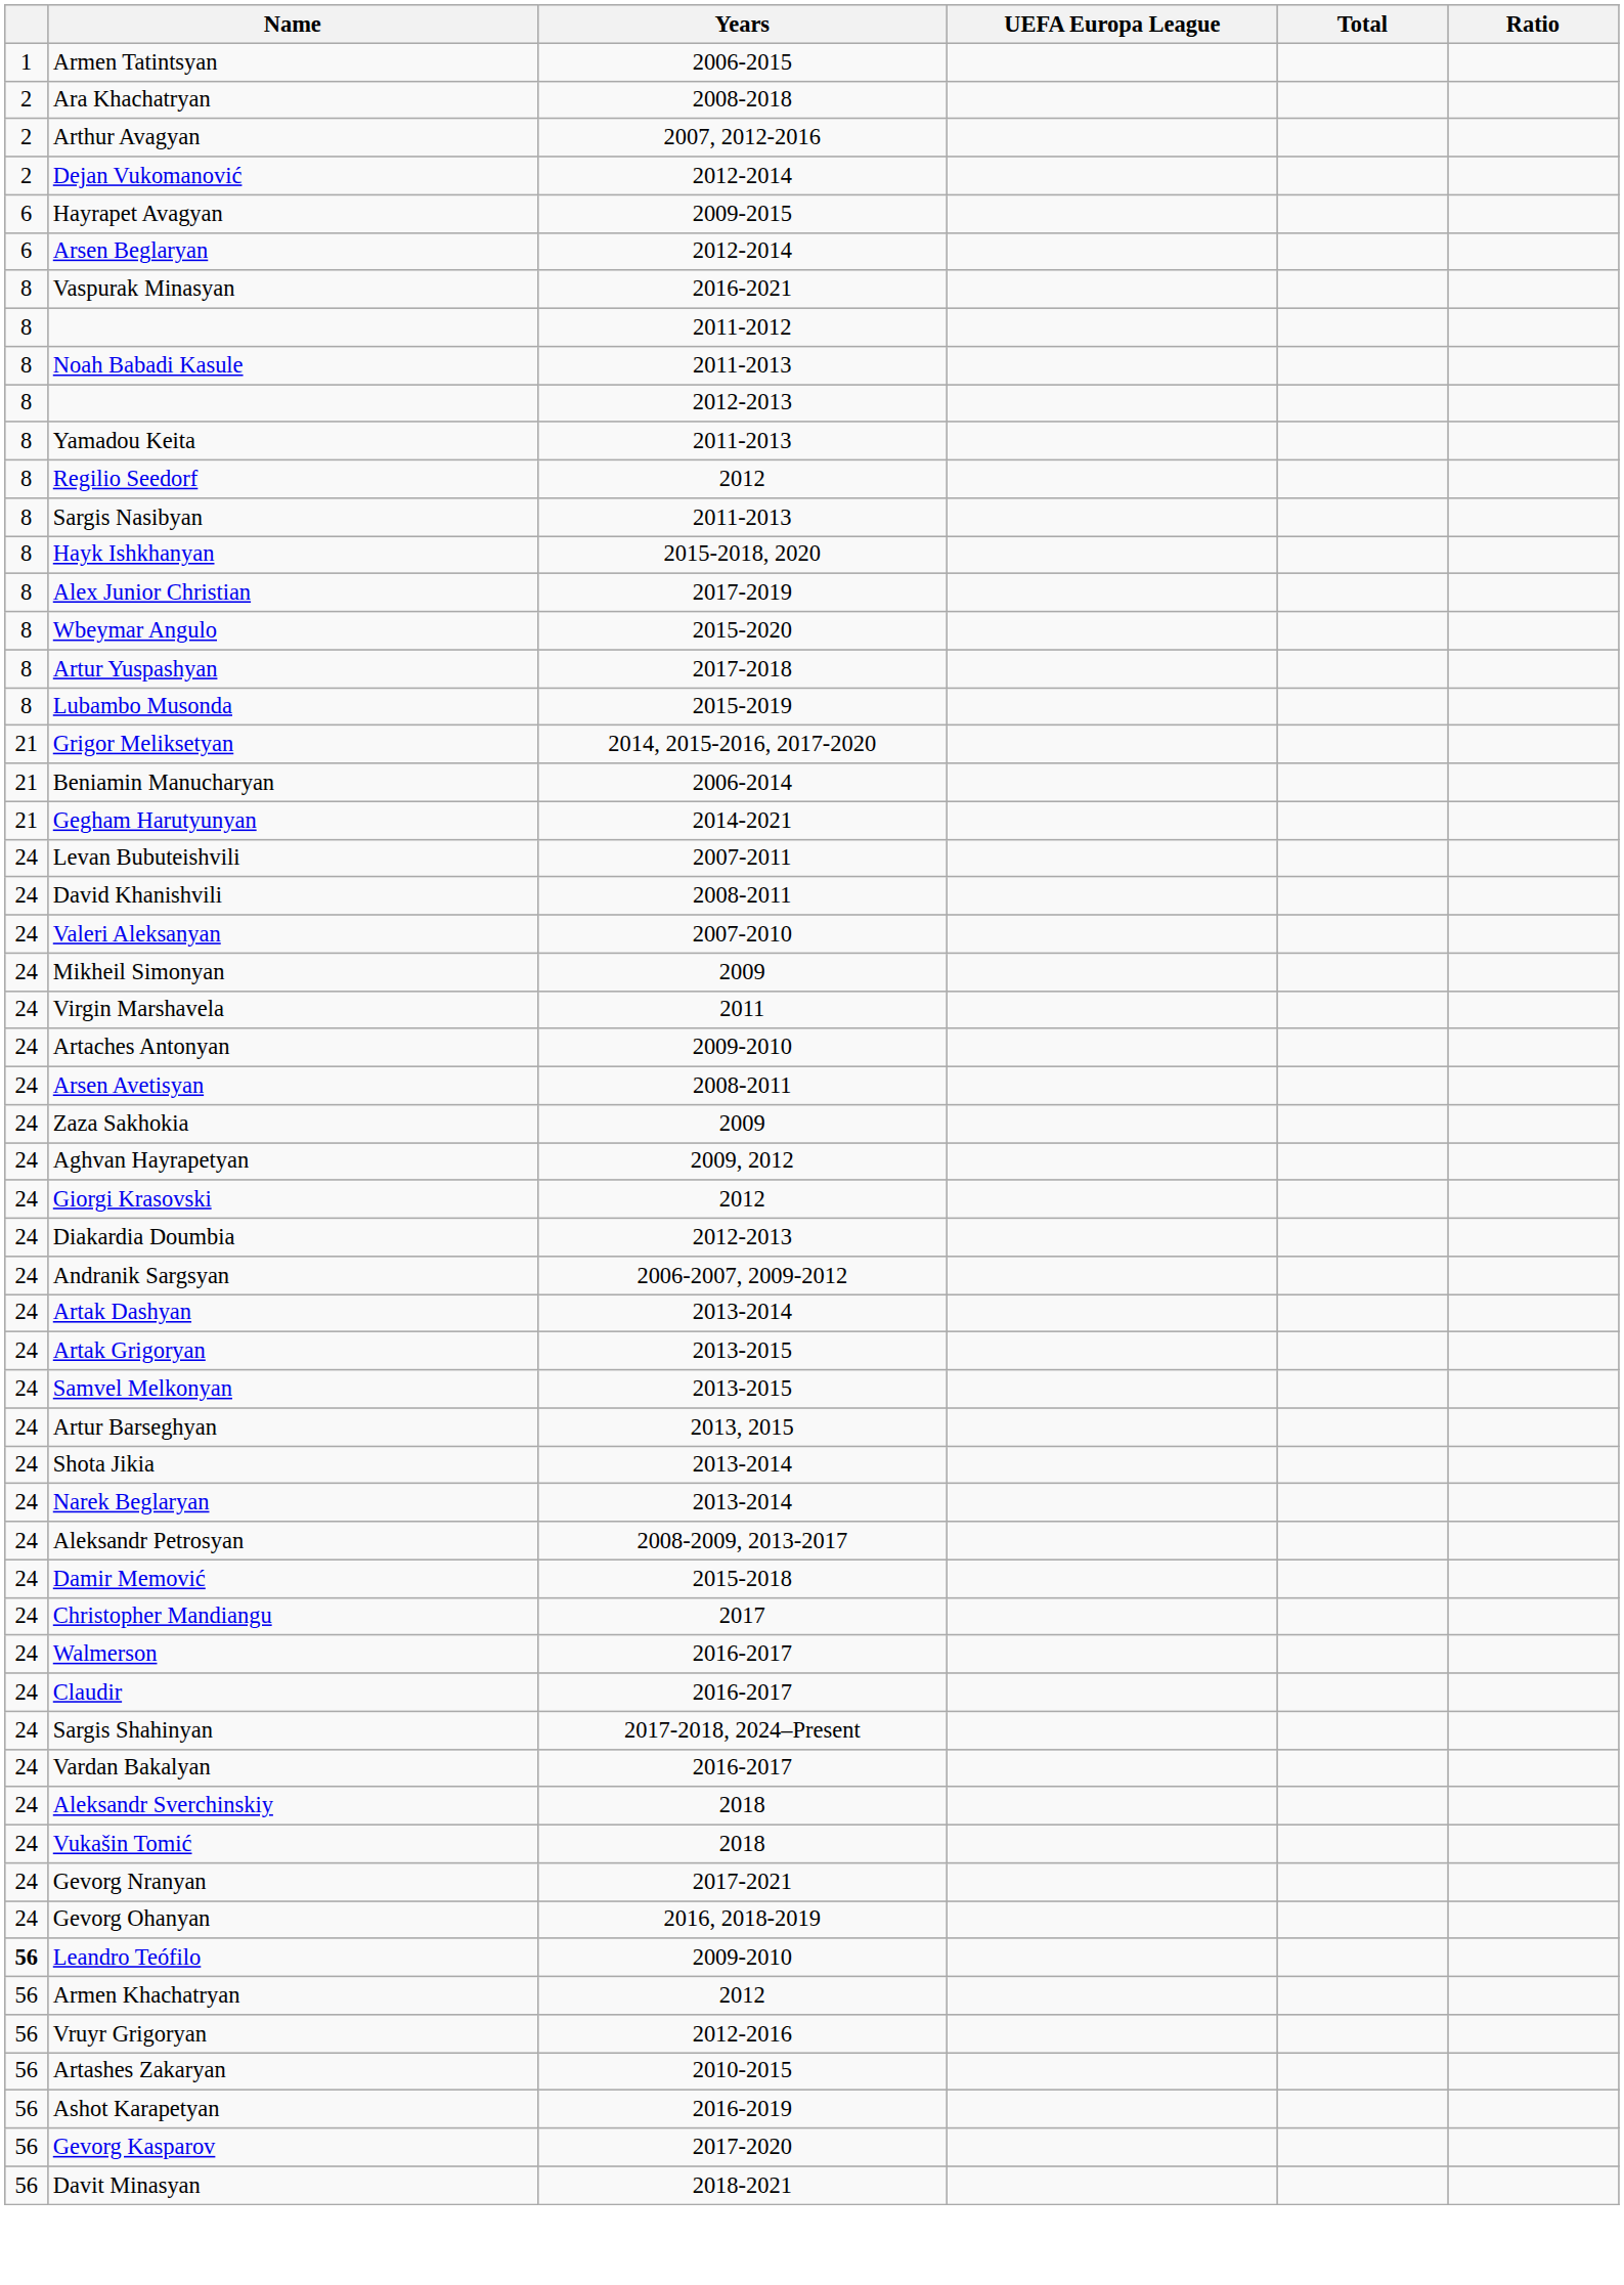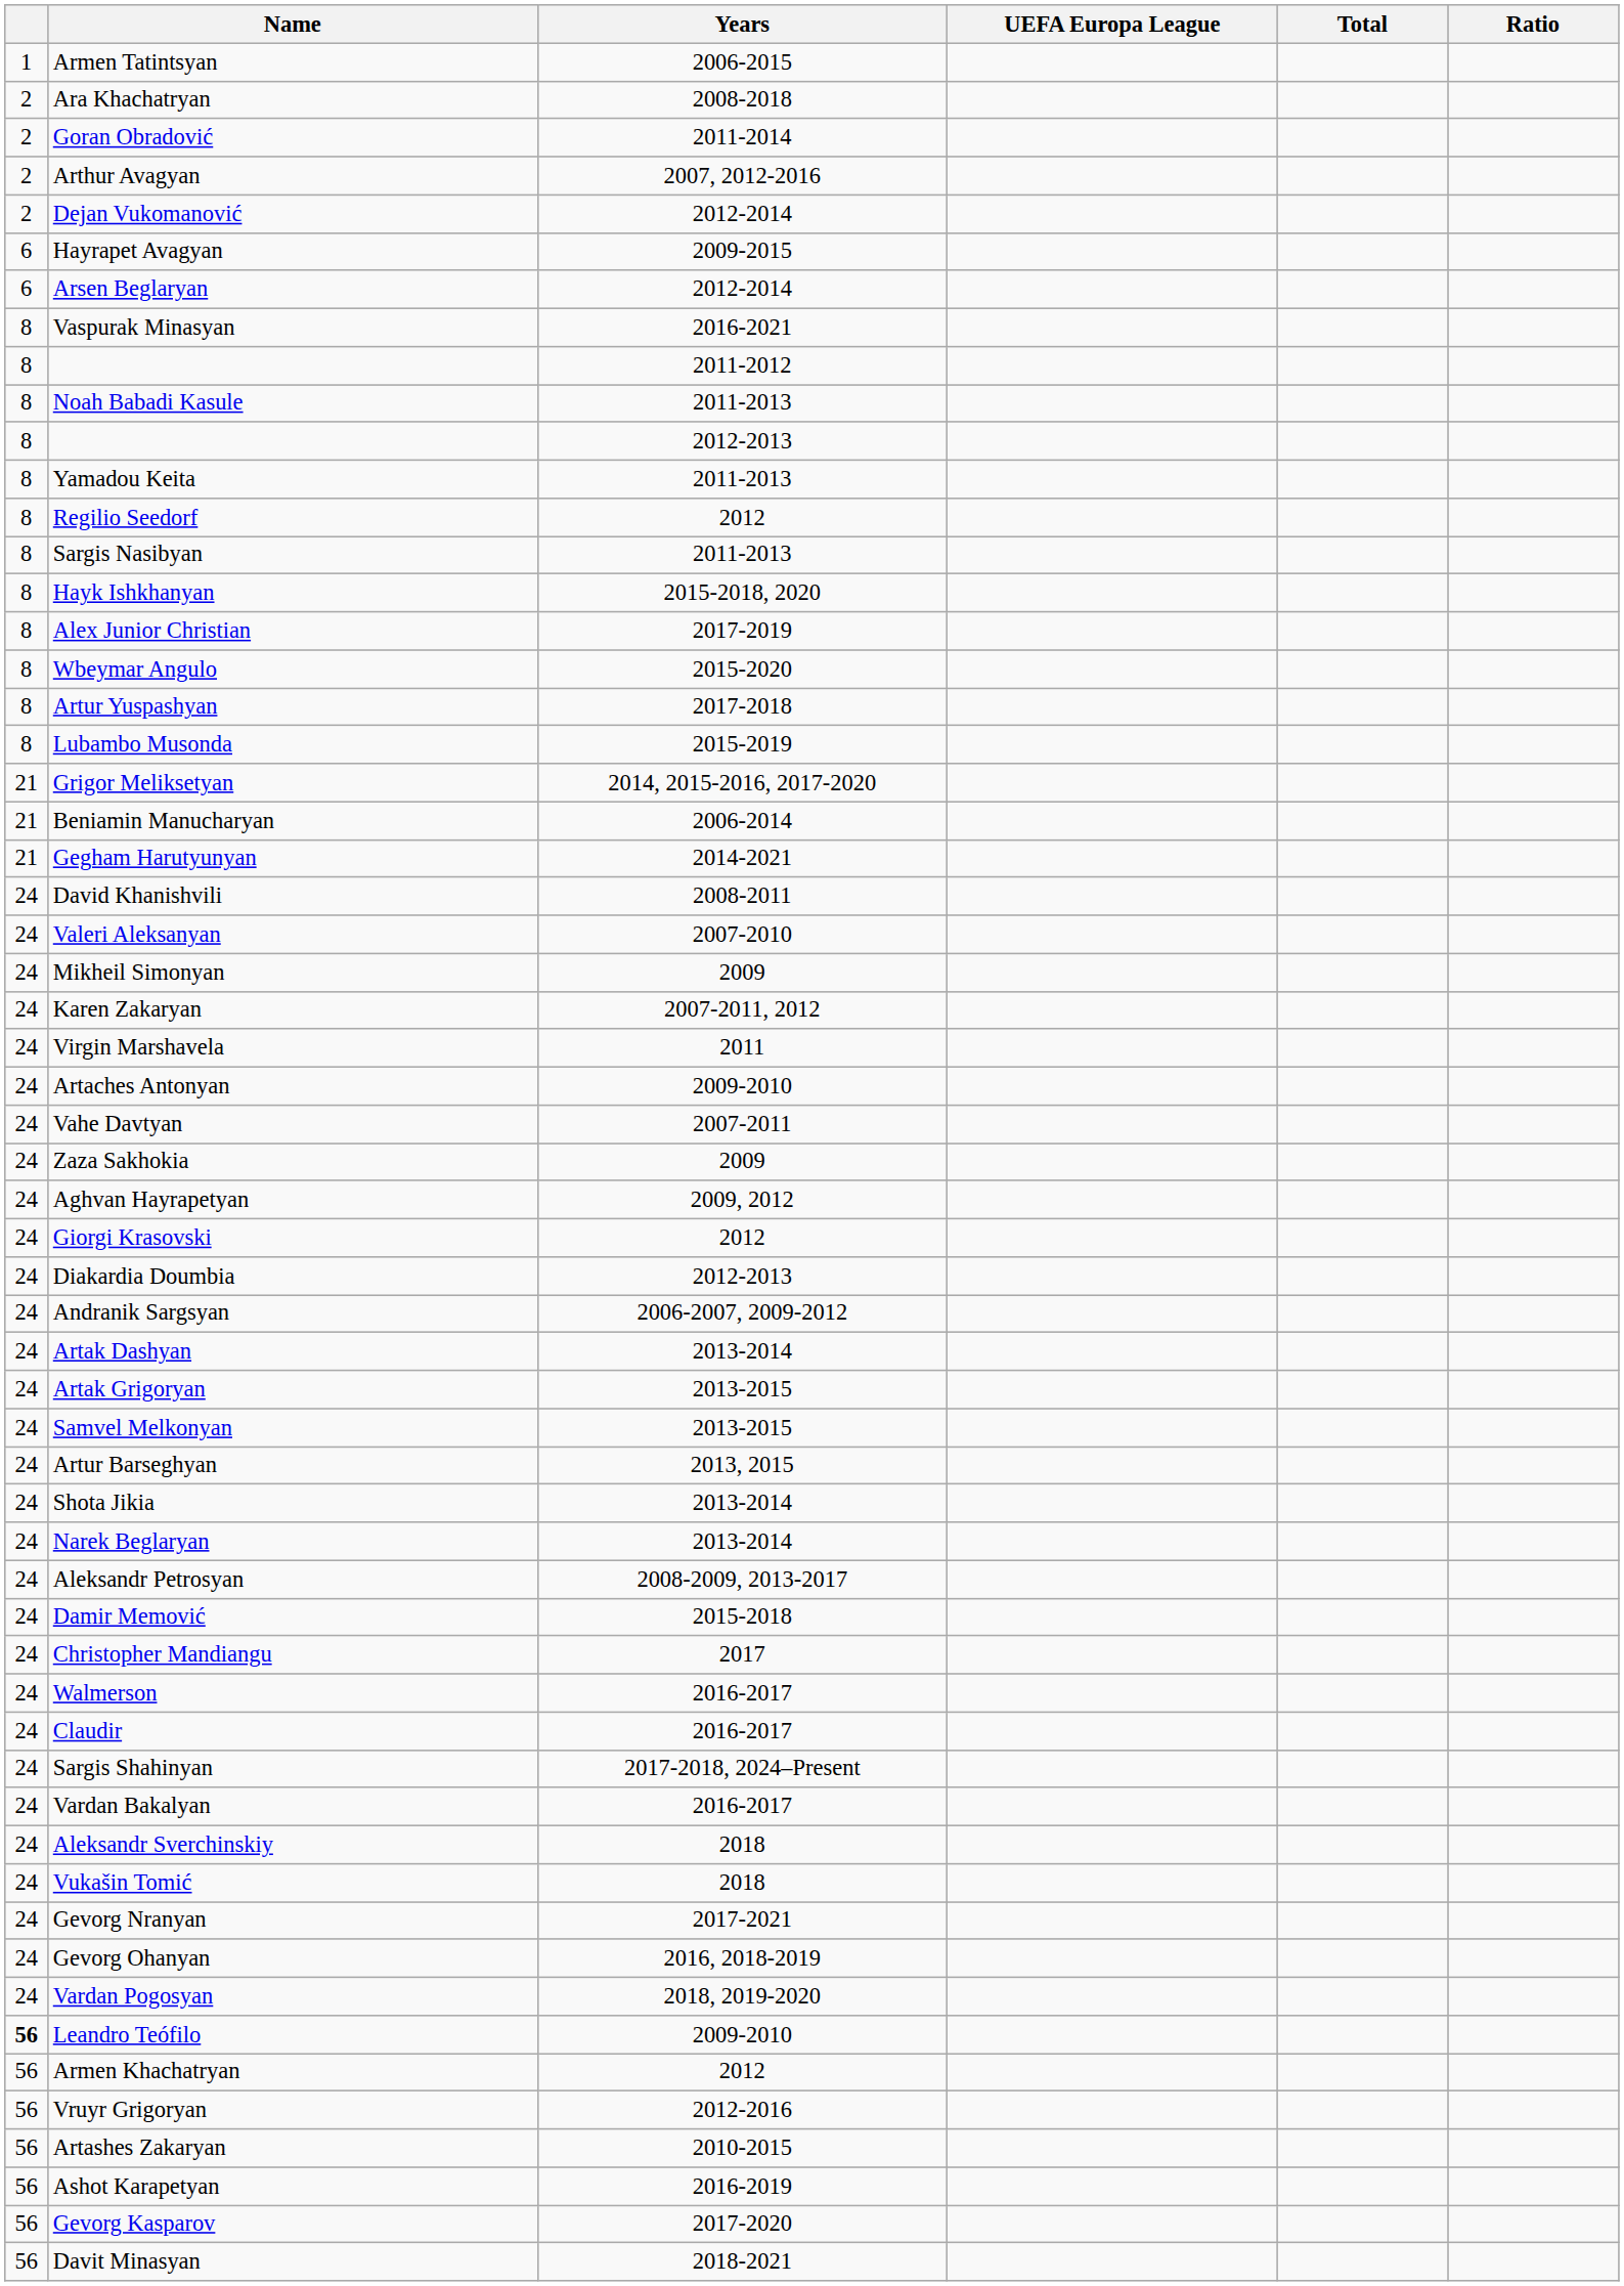+ row: 2 | Goran Obradović | 2011-2014
- row: 24 | Levan Bubuteishvili | 2007-2011
+ row: 24 | Karen Zakaryan | 2007-2011, 2012
- row: 24 | Arsen Avetisyan | 2008-2011
+ row: 24 | Vahe Davtyan | 2007-2011
+ row: 24 | Vardan Pogosyan | 2018, 2019-2020
